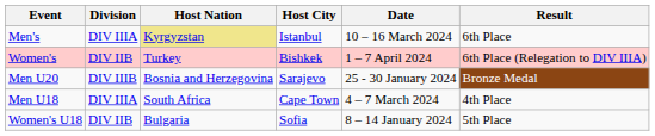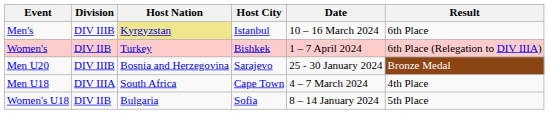Men's | Division: DIV IIIA -> DIV IIIB
